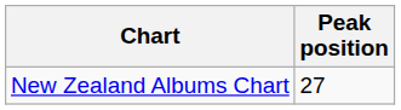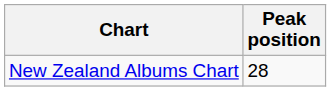New Zealand Albums Chart | Peak position: 27 -> 28
